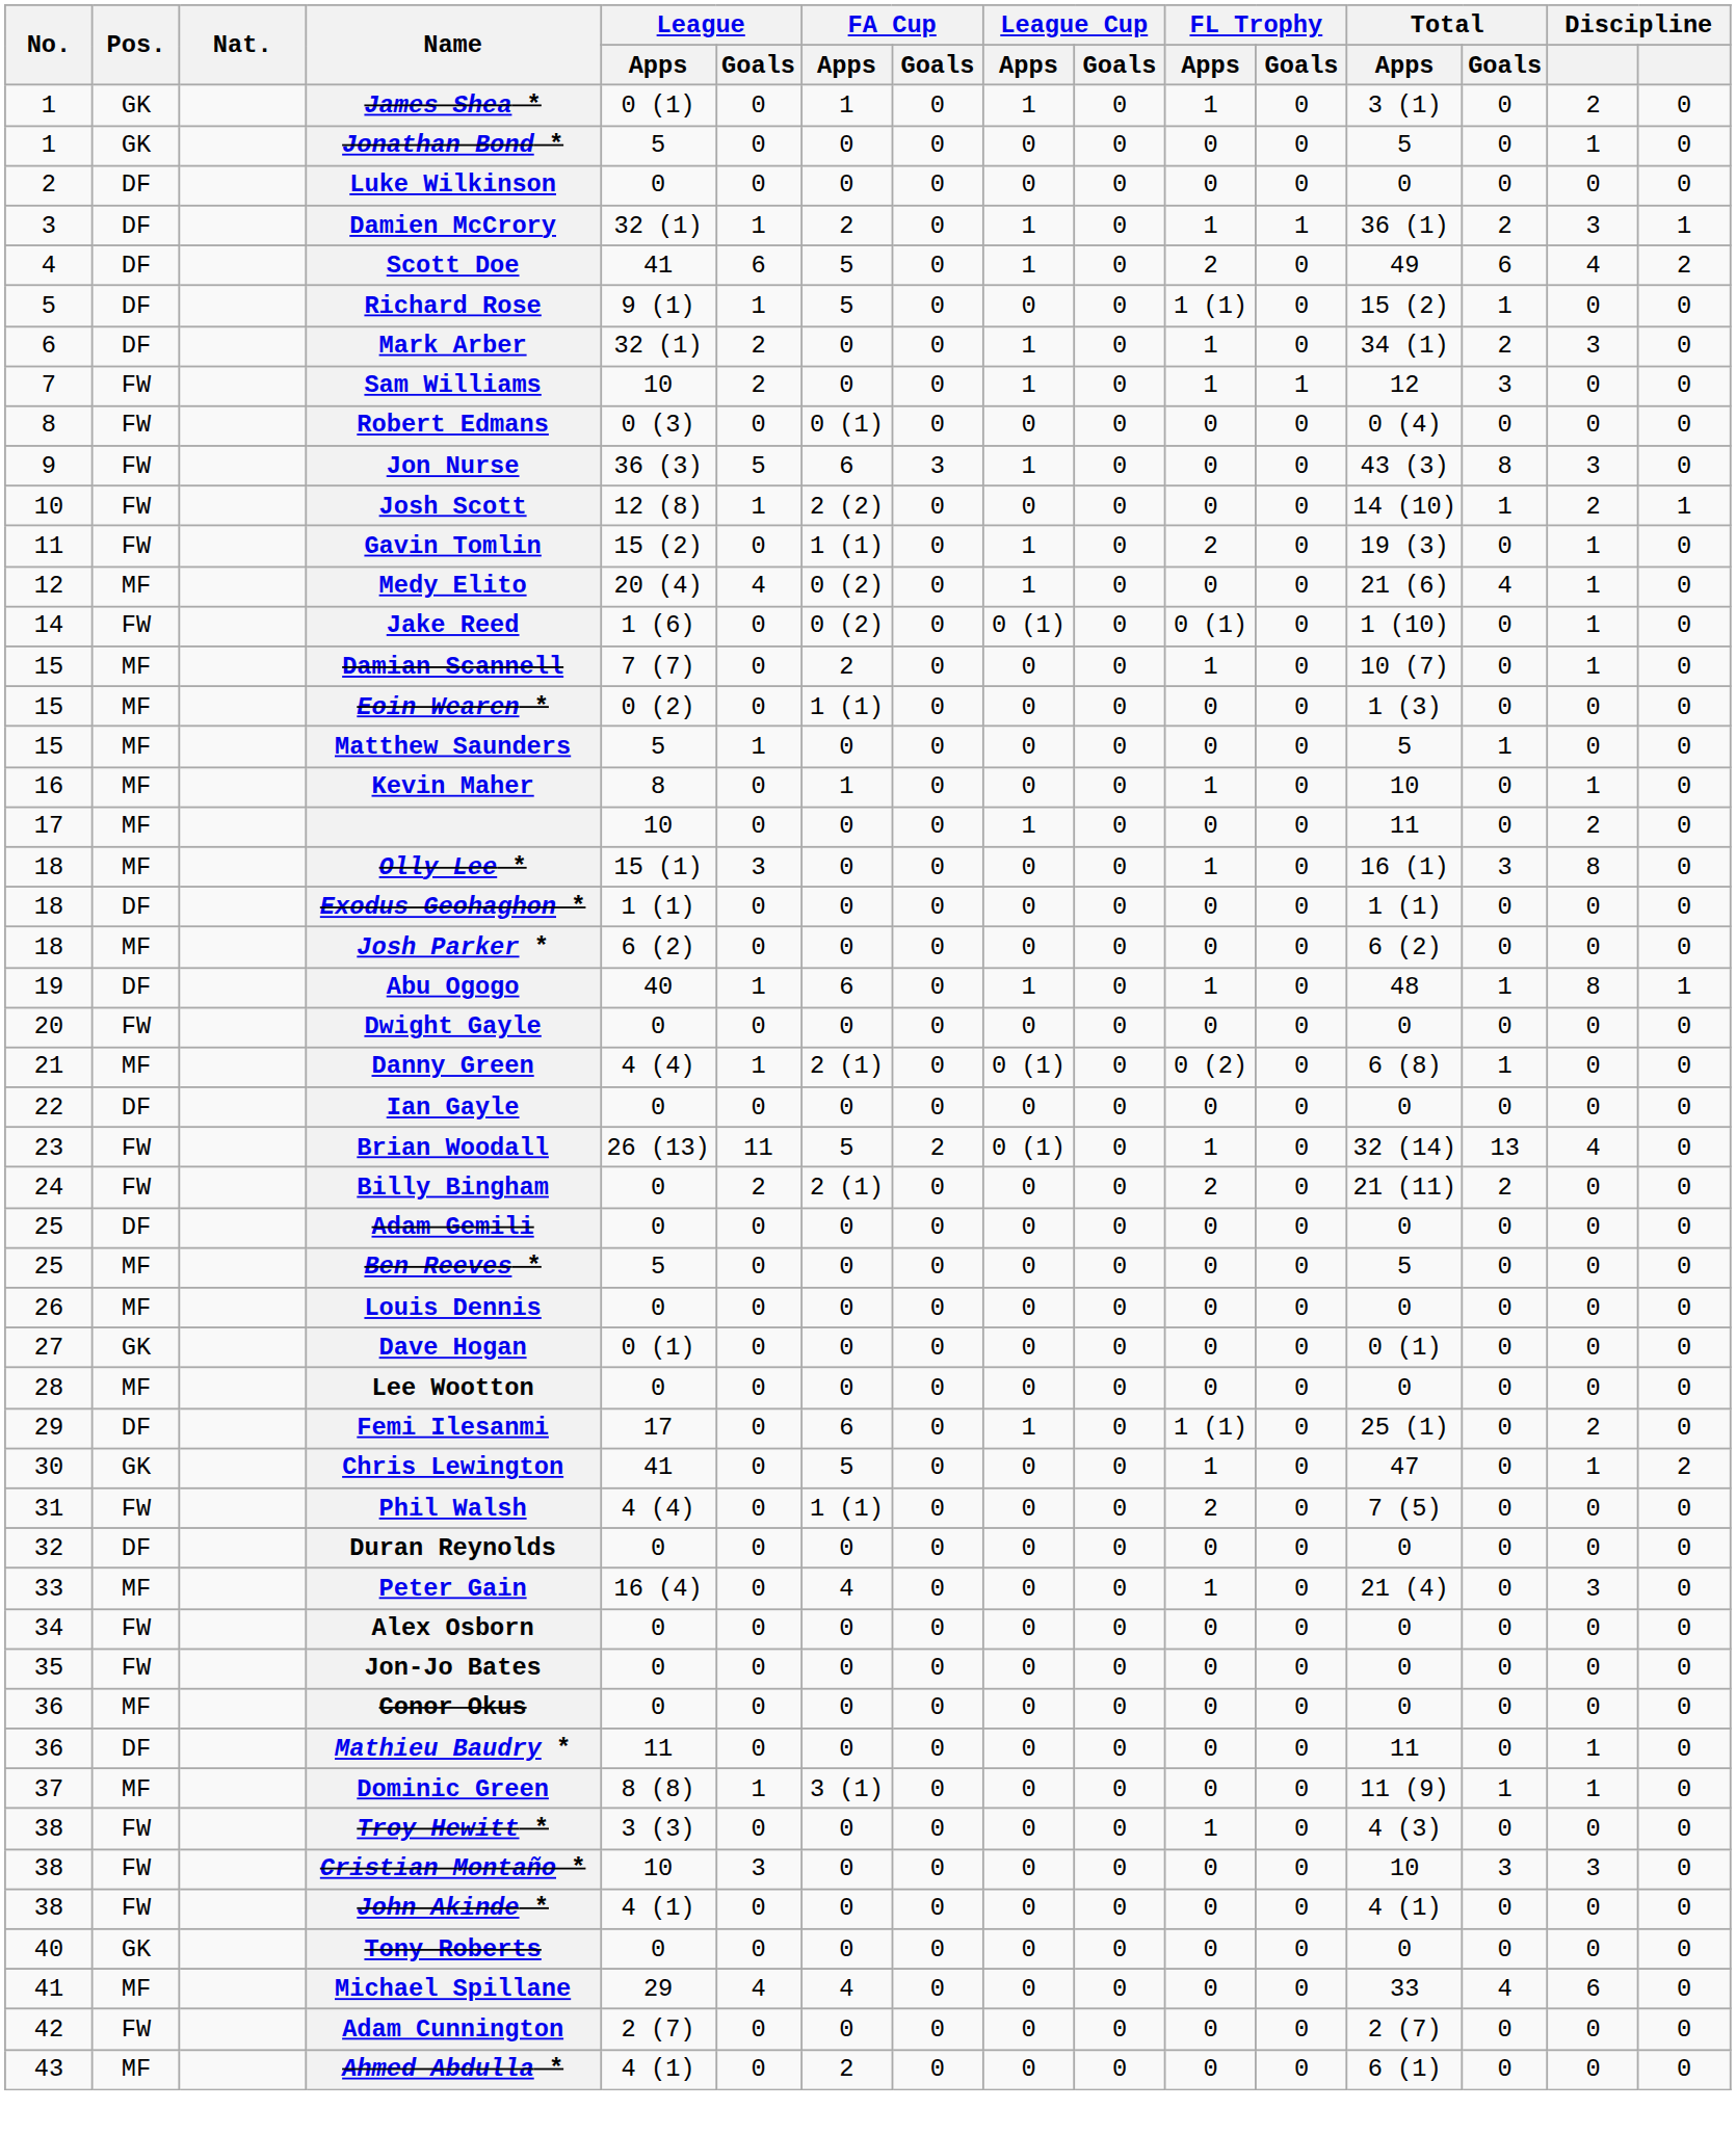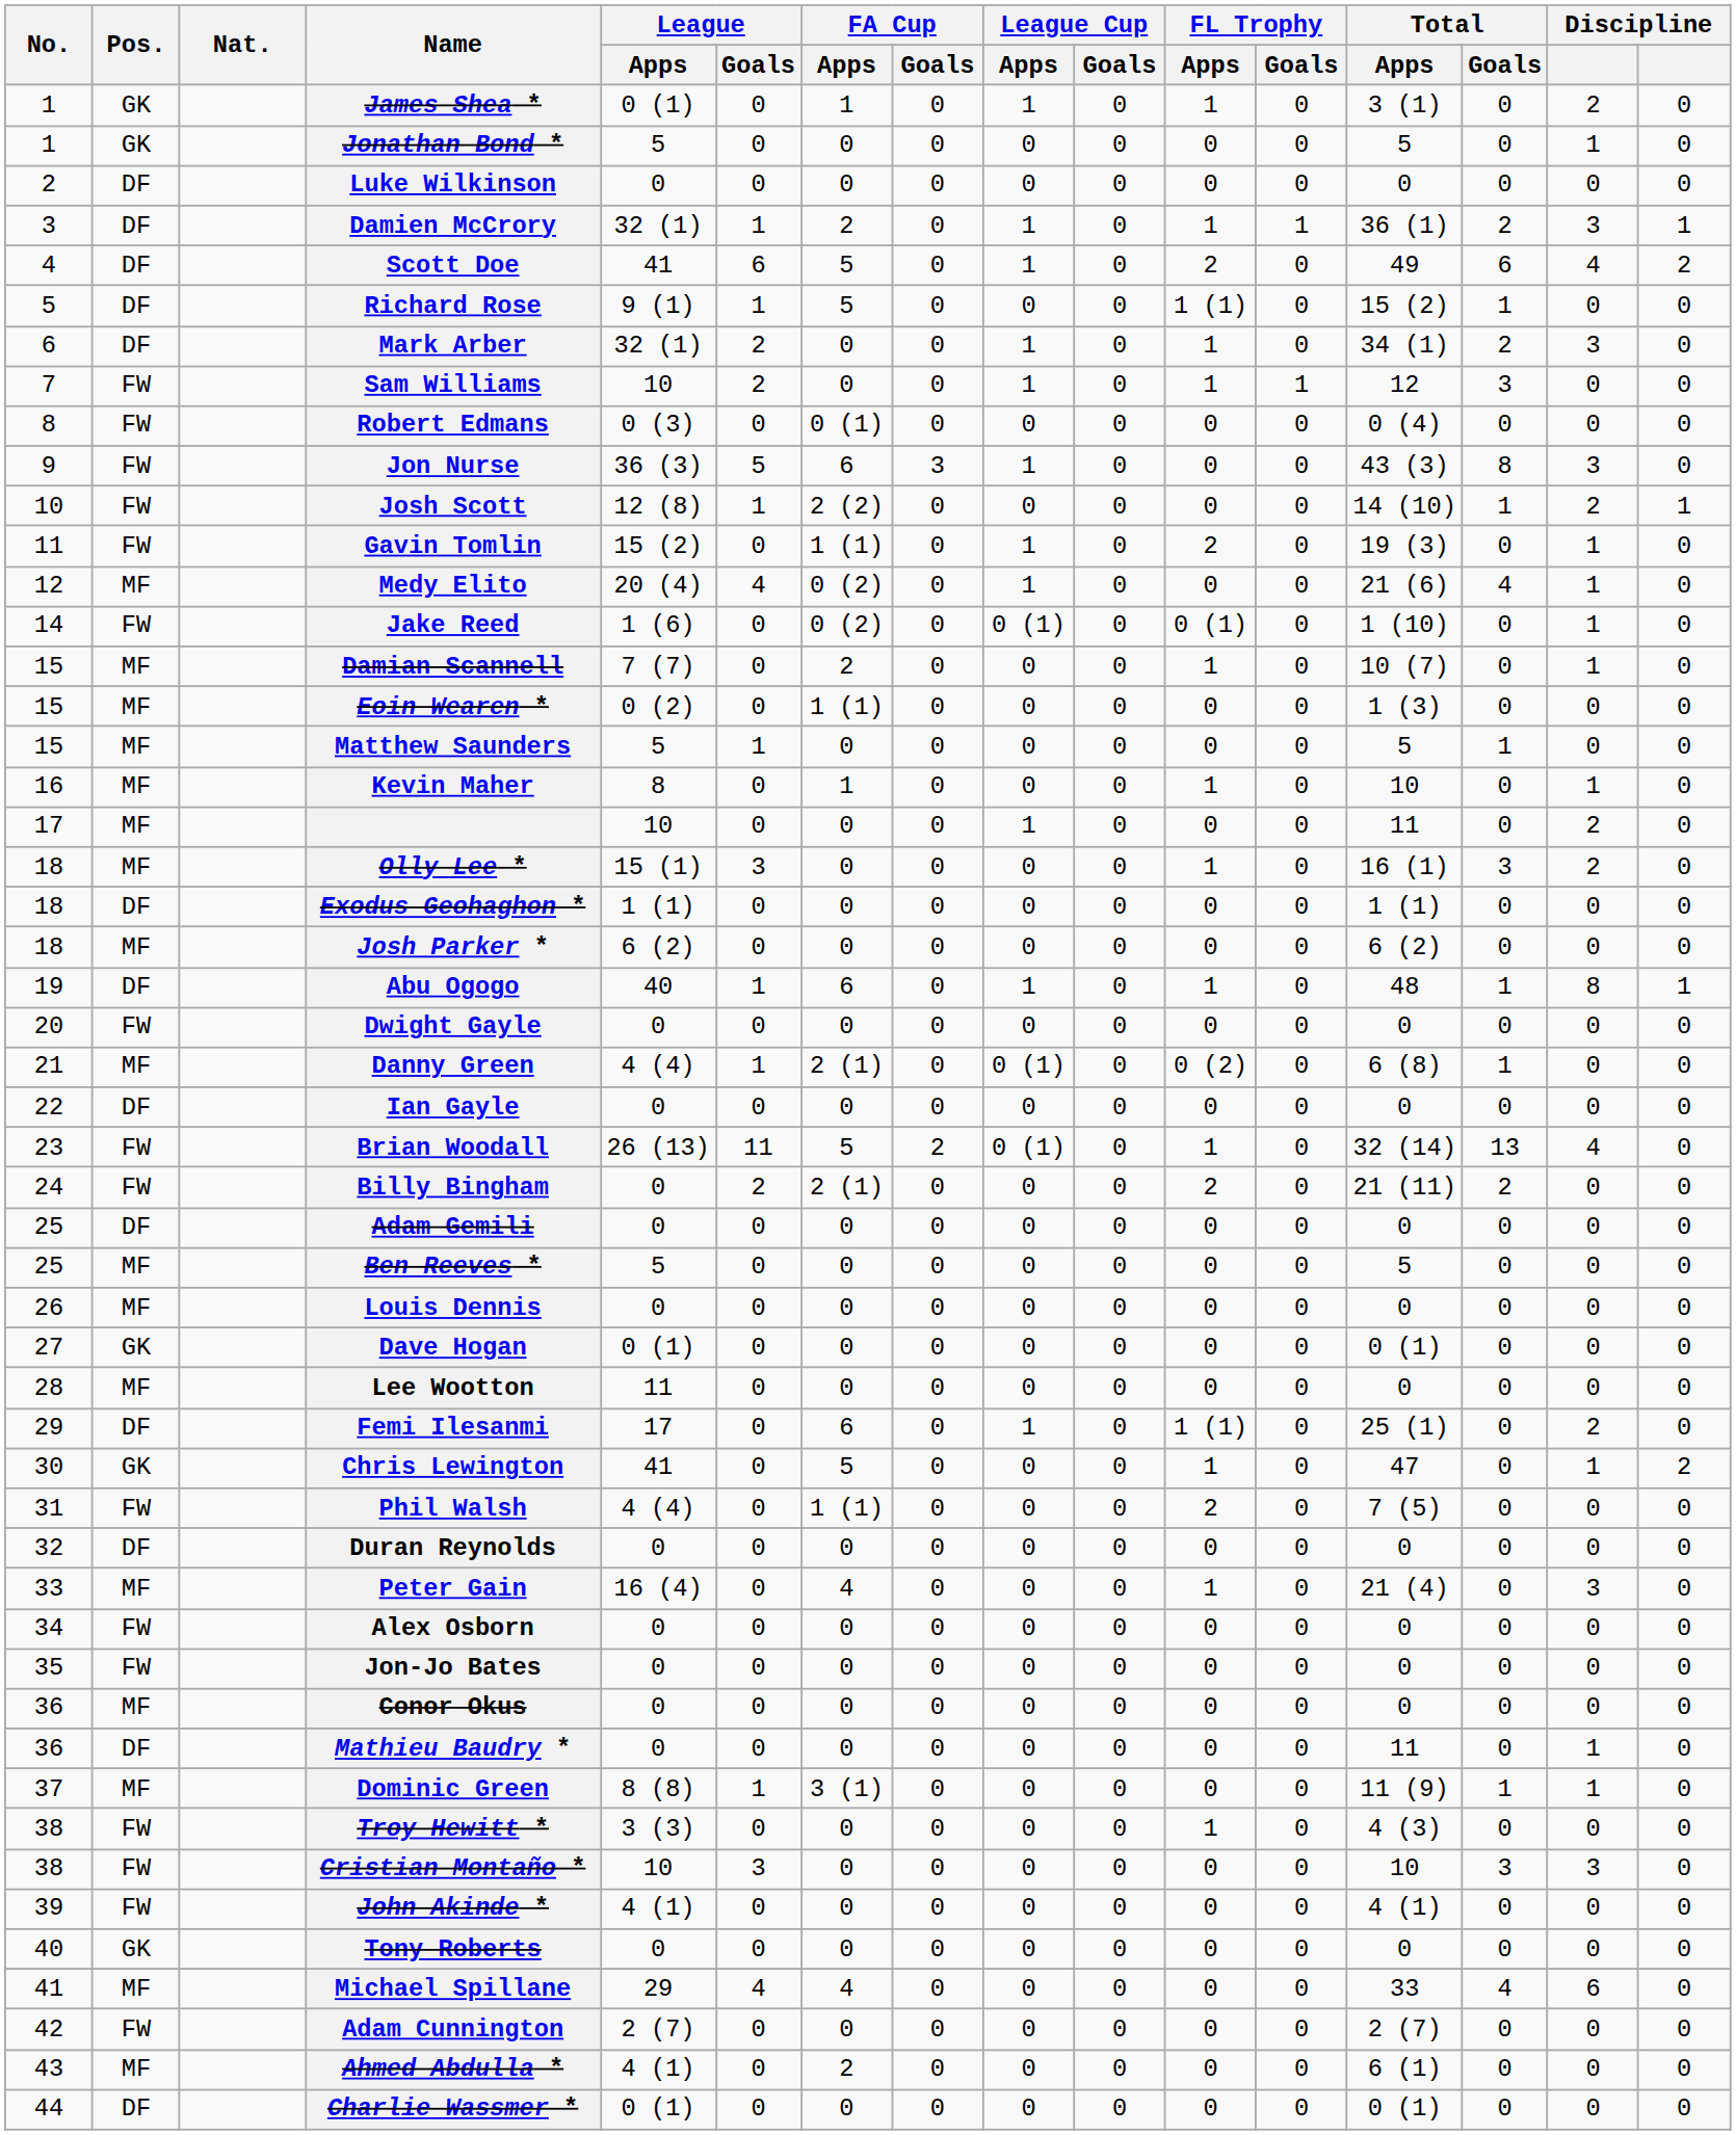Olly Lee * | column 15: 8 -> 2
Lee Wootton | League / Apps: 0 -> 11
Mathieu Baudry * | League / Apps: 11 -> 0
John Akinde * | No.: 38 -> 39
+ row: 44 | DF | Charlie Wassmer * | 0 (1) | 0 | 0 | 0 | 0 | 0 | 0 | 0 | 0 (1) | 0 | 0 | 0
